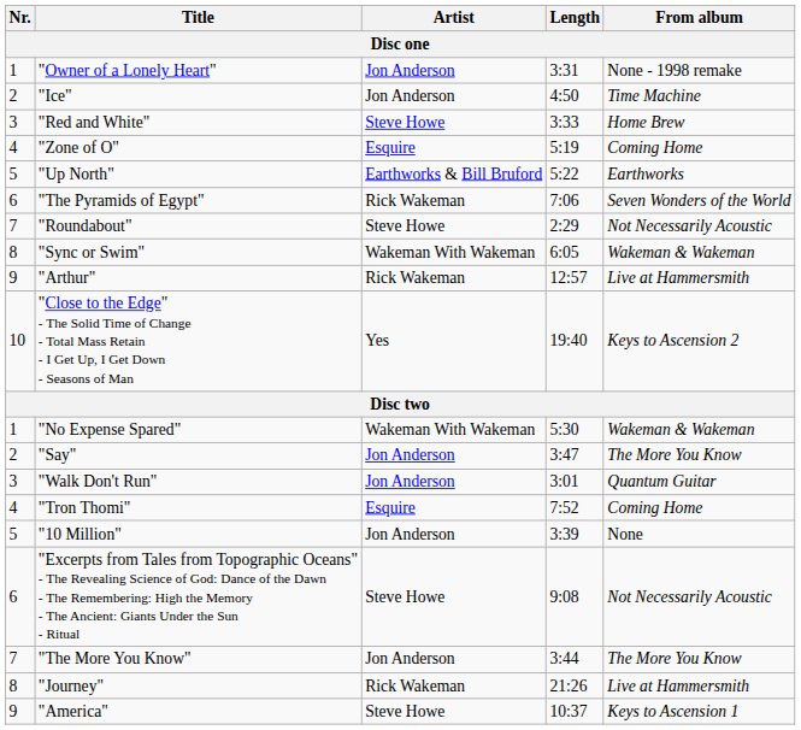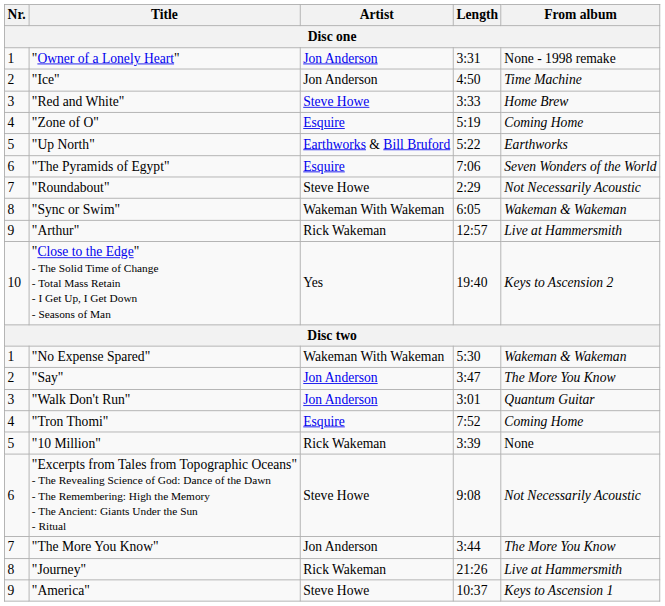"The Pyramids of Egypt" | Artist: Rick Wakeman -> Esquire
"10 Million" | Artist: Jon Anderson -> Rick Wakeman
